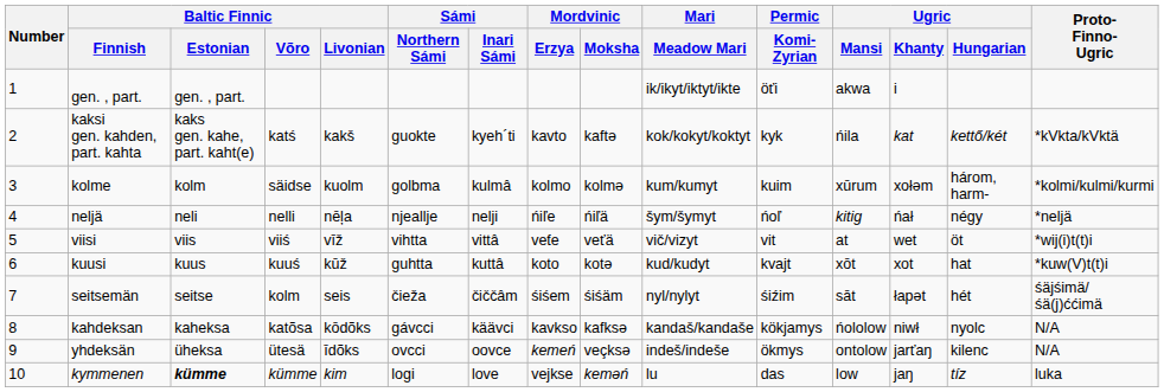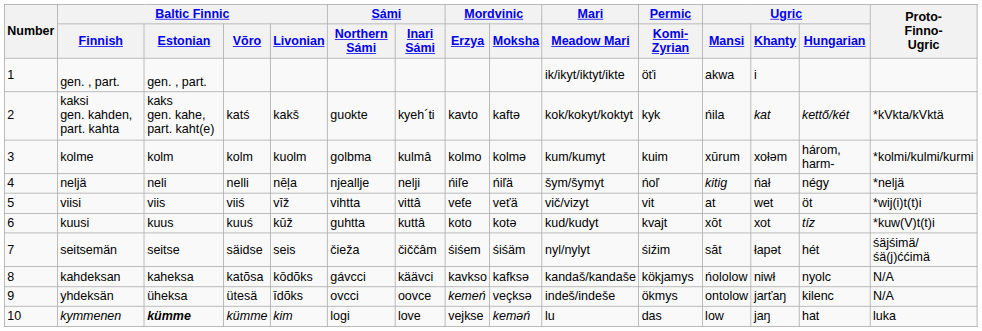kolme | Baltic Finnic / Võro: säidse -> kolm
kuusi | Ugric / Hungarian: hat -> tíz
seitsemän | Baltic Finnic / Võro: kolm -> säidse
kymmenen | Ugric / Hungarian: tíz -> hat
